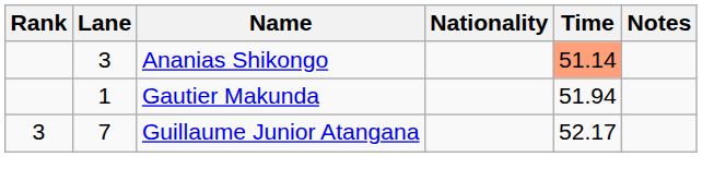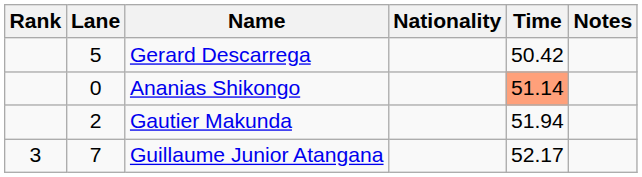+ row: 5 | Gerard Descarrega | 50.42
Ananias Shikongo | Lane: 3 -> 0
Gautier Makunda | Lane: 1 -> 2
